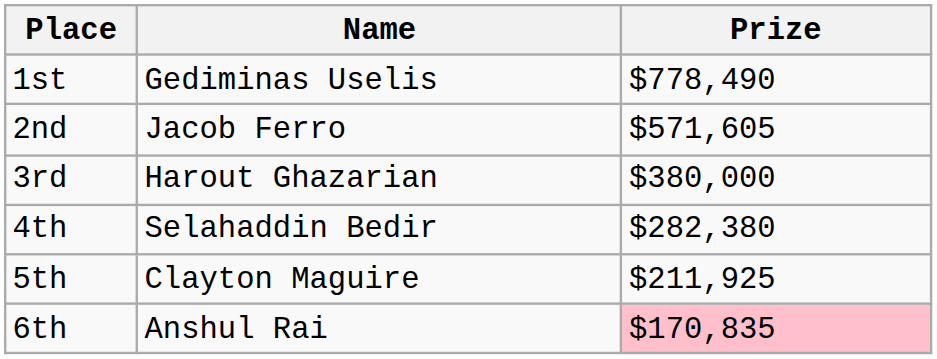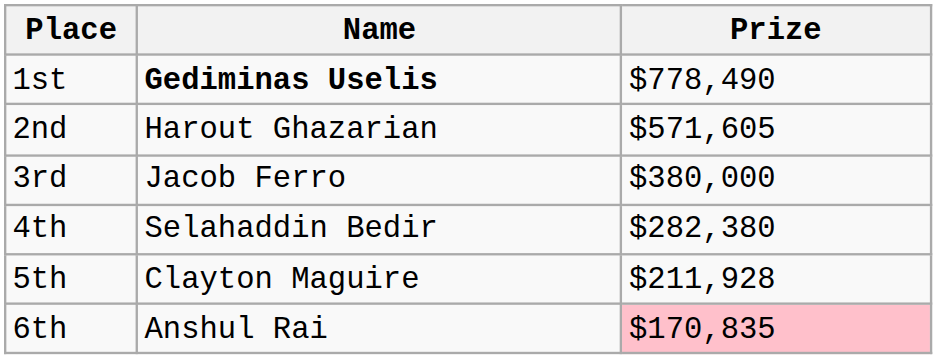1st | Name: normal -> bold
2nd | Name: Jacob Ferro -> Harout Ghazarian
3rd | Name: Harout Ghazarian -> Jacob Ferro
5th | Prize: $211,925 -> $211,928
